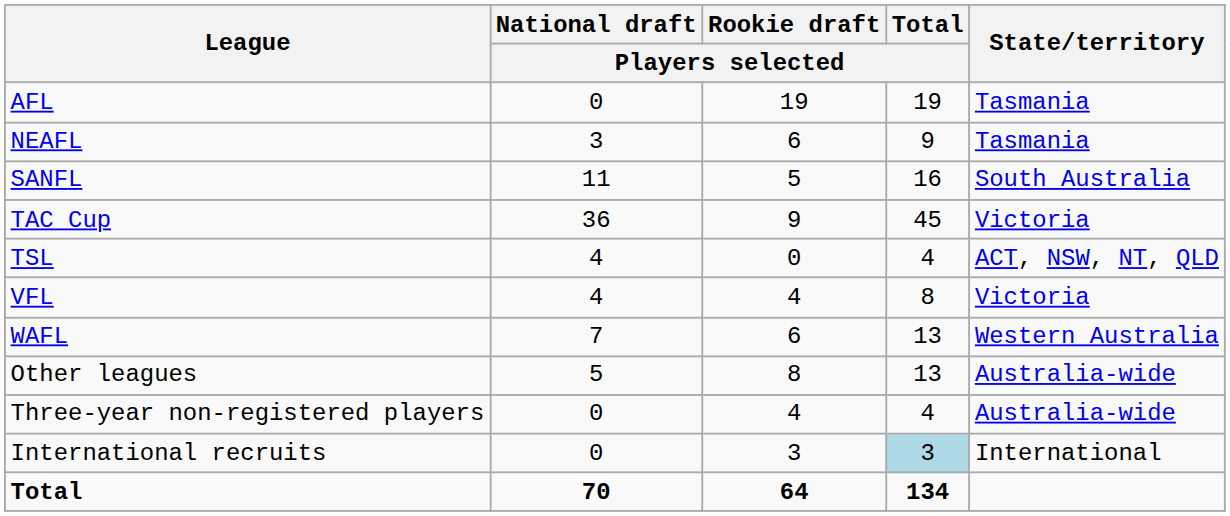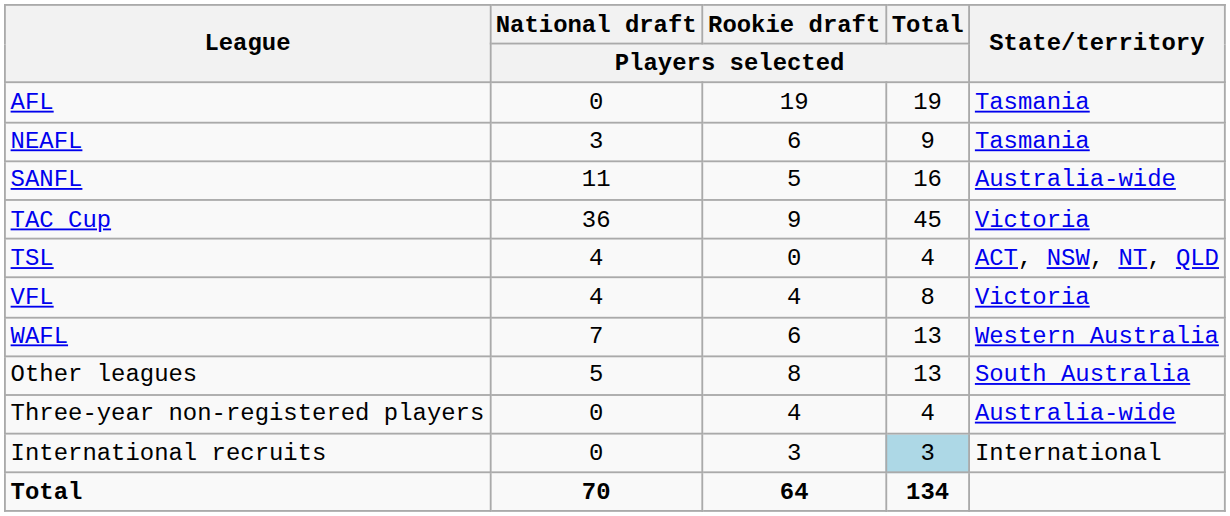SANFL | State/territory: South Australia -> Australia-wide
Other leagues | State/territory: Australia-wide -> South Australia
